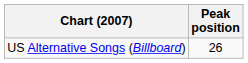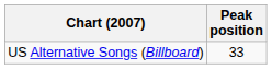US Alternative Songs (Billboard) | Peak position: 26 -> 33
